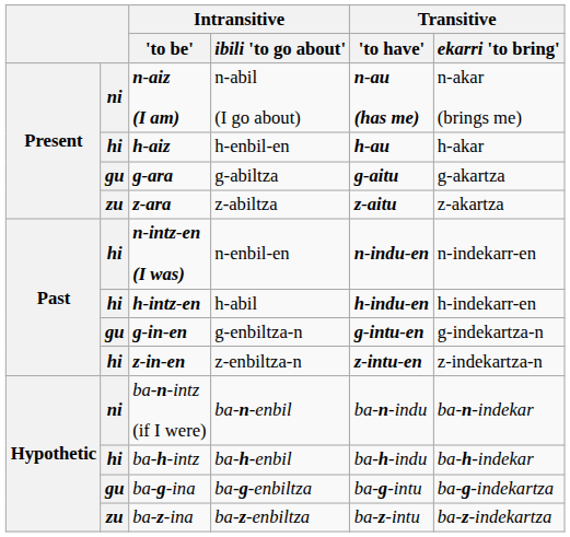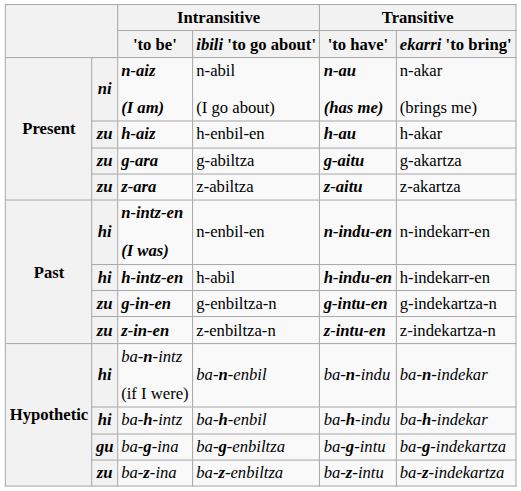h-aiz | column 2: hi -> zu
g-ara | column 2: gu -> zu
g-in-en | column 2: gu -> zu
z-in-en | column 2: hi -> zu
ba-n-intz (if I were) | column 2: ni -> hi
